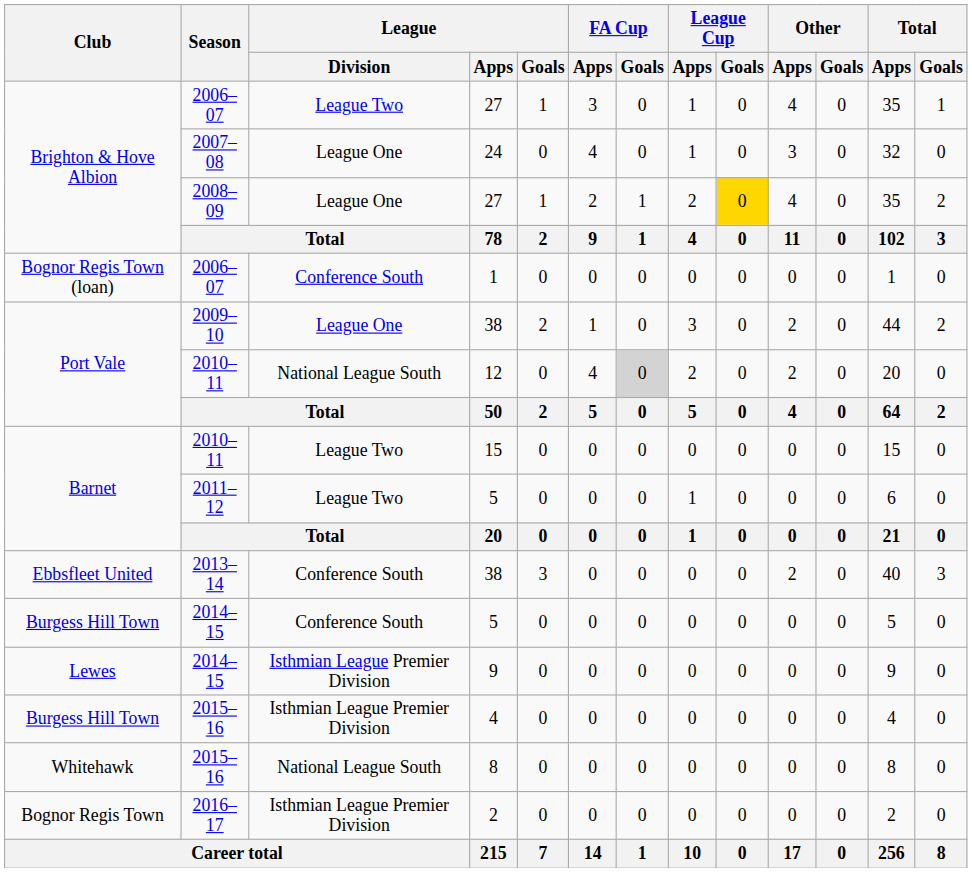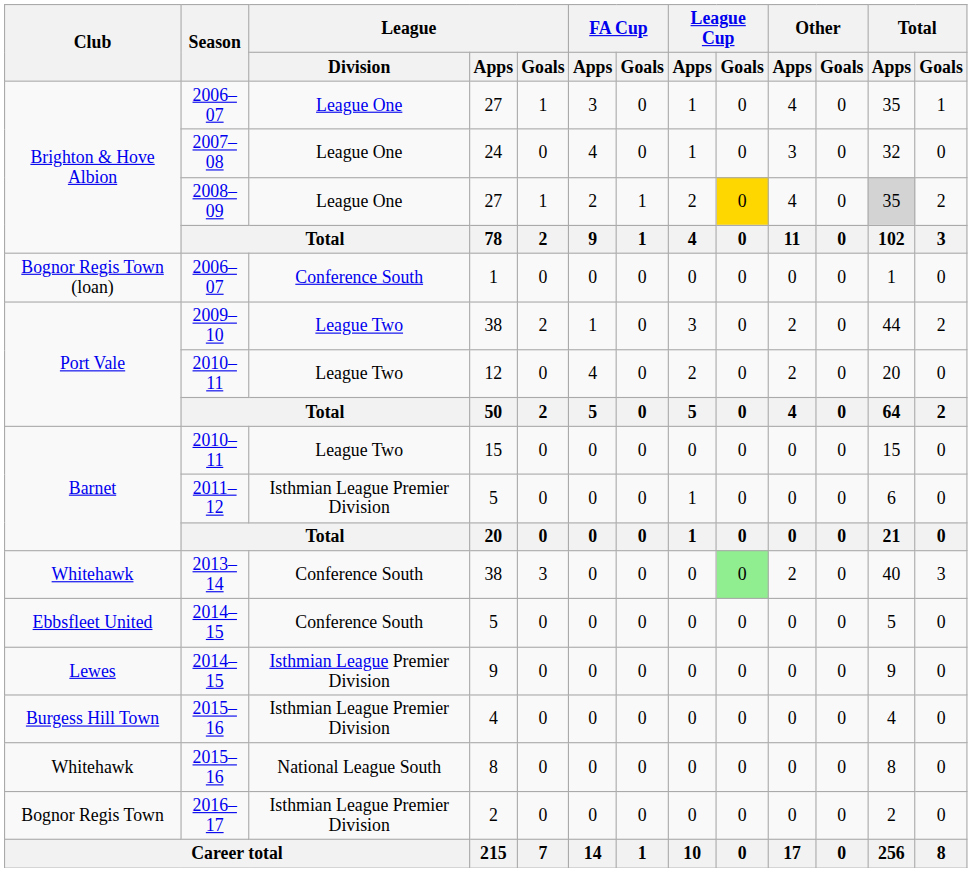2006–07 / 27 | League / Division: League Two -> League One
2008–09 / 27 | Total / Apps: no background -> lightgrey background
2009–10 / 38 | League / Division: League One -> League Two
12 | League / Division: National League South -> League Two
12 | FA Cup / Goals: lightgrey background -> no background
2011–12 / 5 | League / Division: League Two -> Isthmian League Premier Division
2013–14 / 38 | Club: Ebbsfleet United -> Whitehawk
2013–14 / 38 | League Cup / Goals: no background -> lightgreen background
2014–15 / 5 | Club: Burgess Hill Town -> Ebbsfleet United
